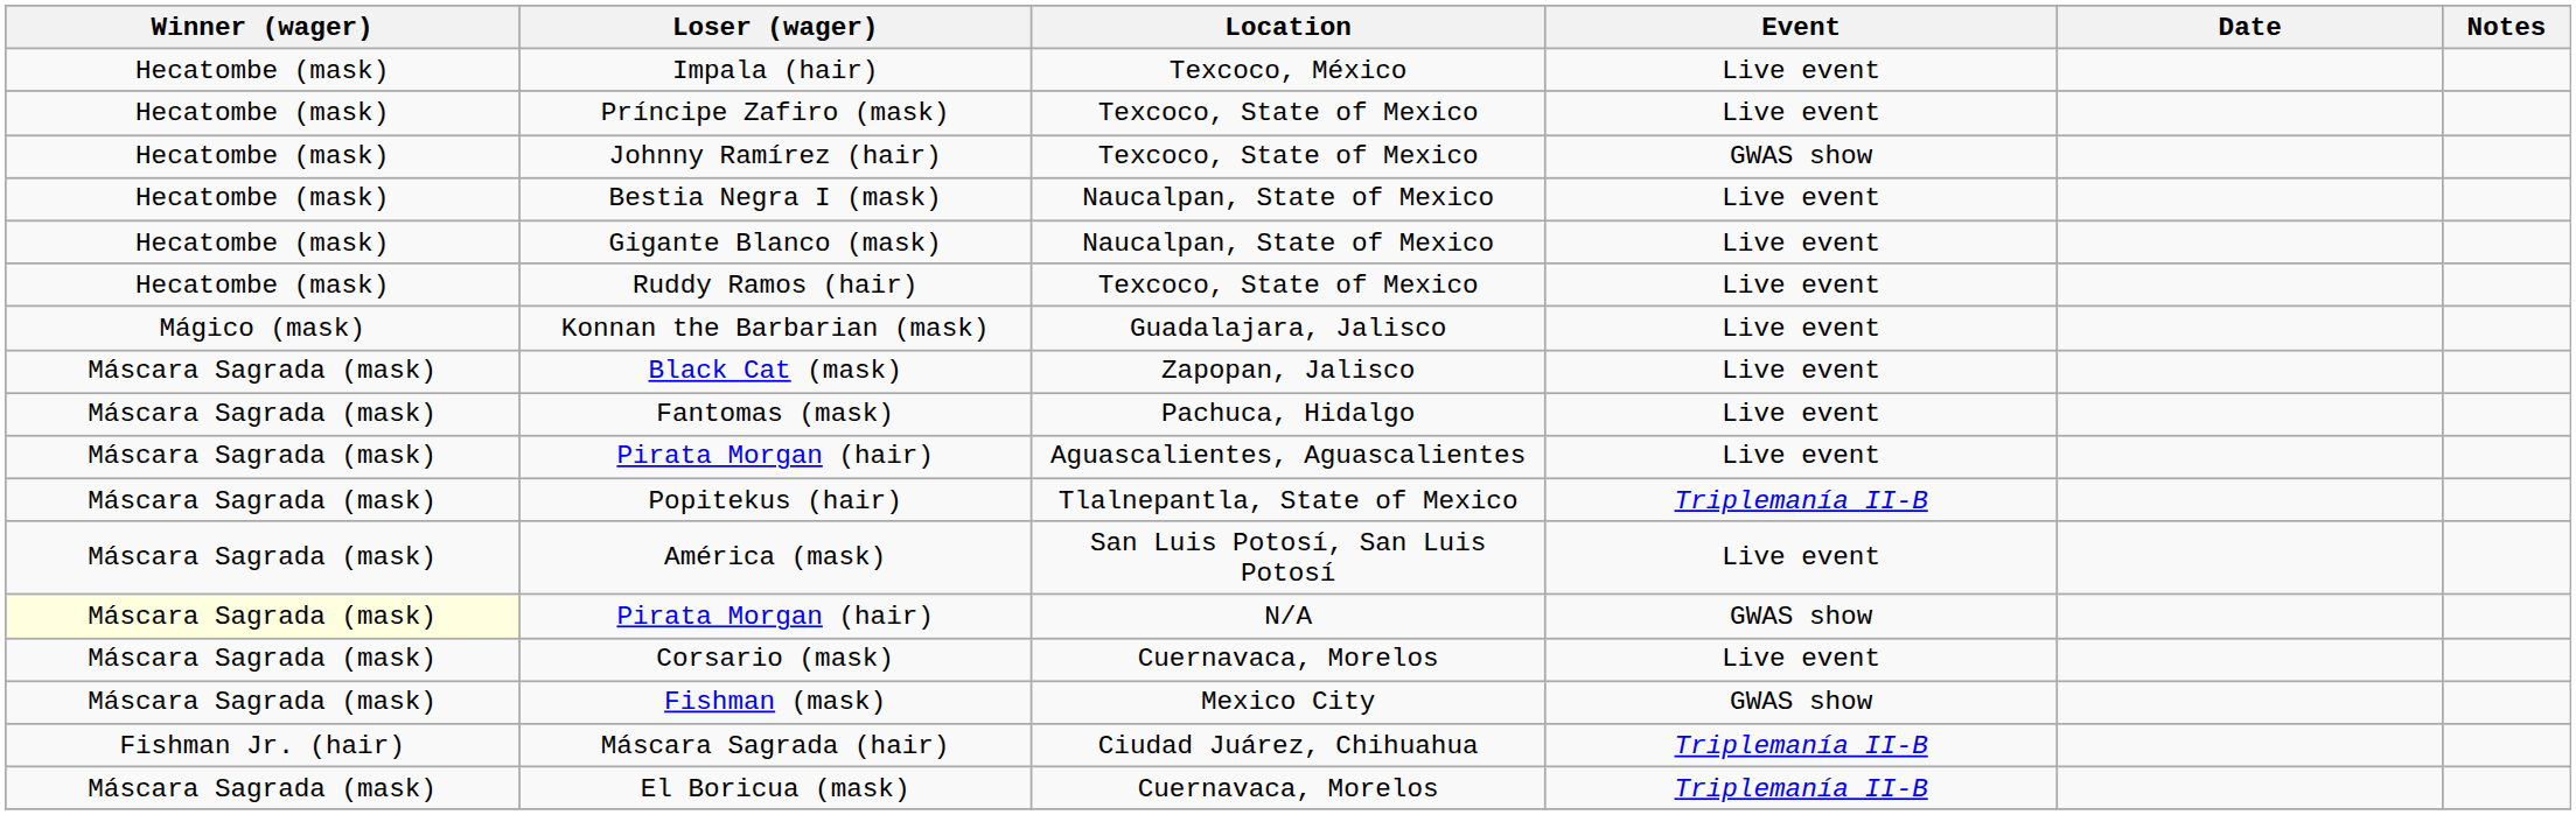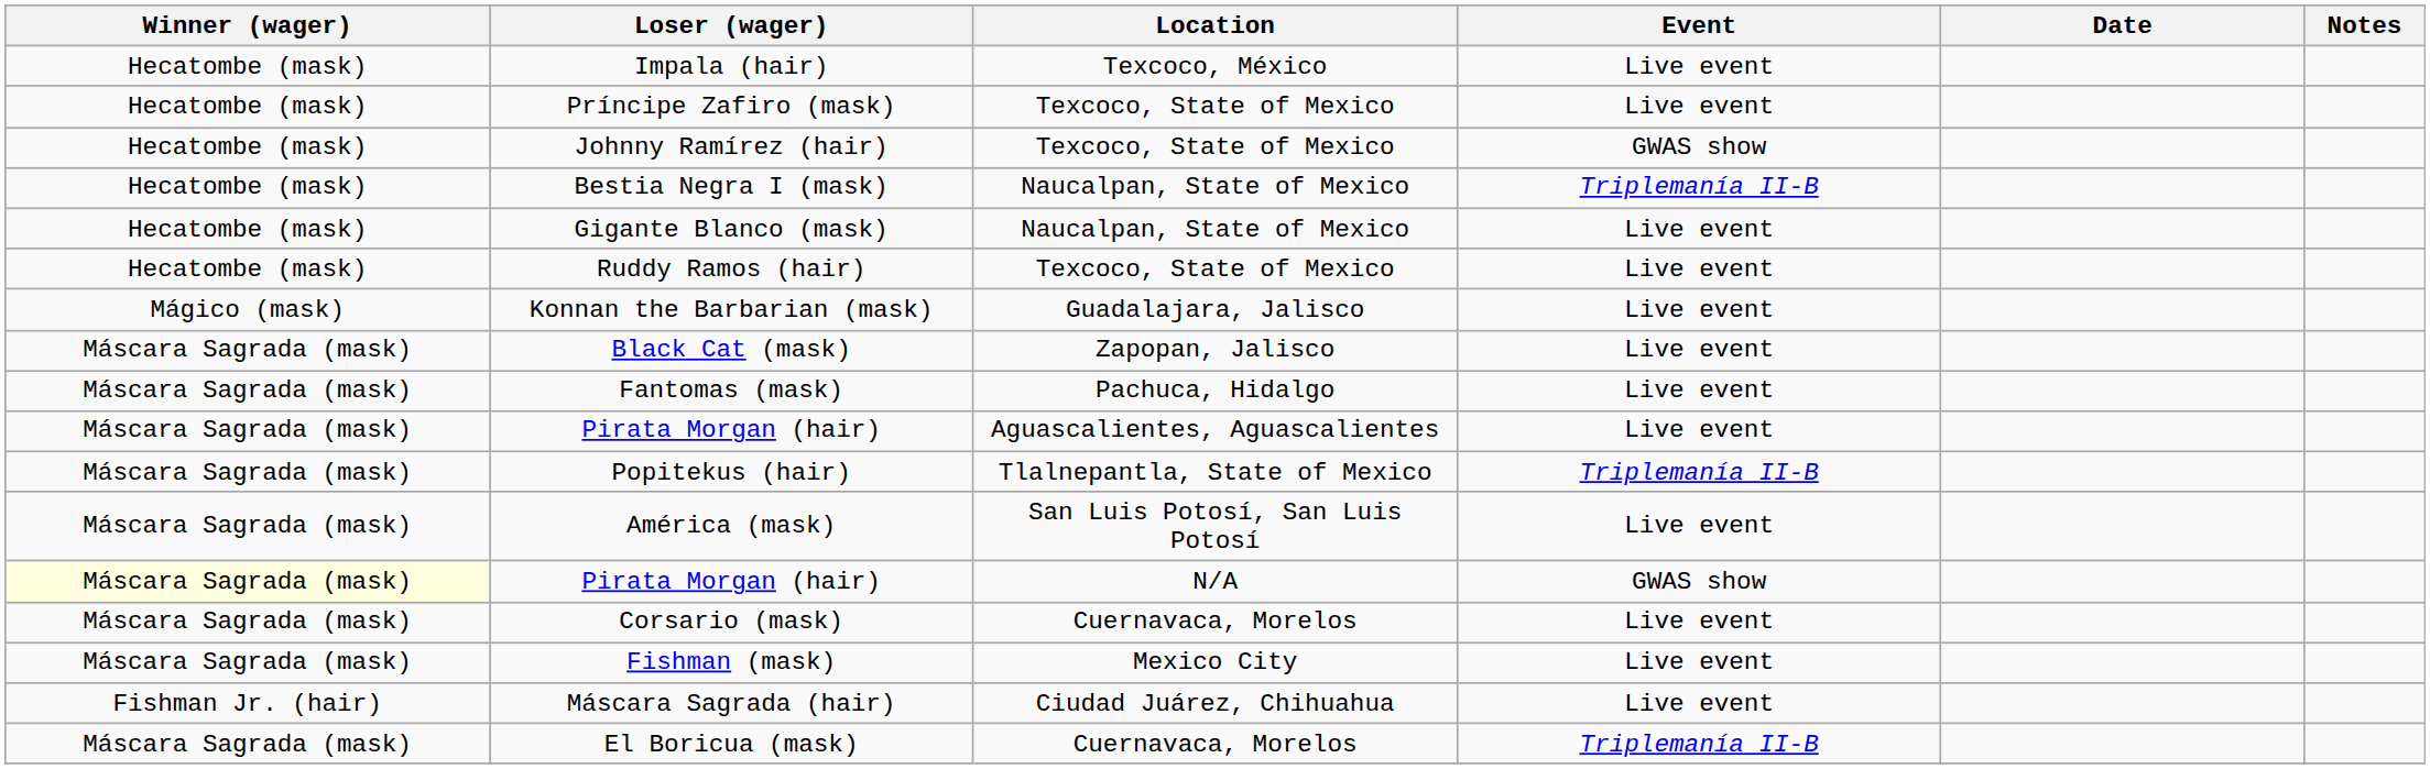Bestia Negra I (mask) | Event: Live event -> Triplemanía II-B
Fishman (mask) | Event: GWAS show -> Live event
Máscara Sagrada (hair) | Event: Triplemanía II-B -> Live event
